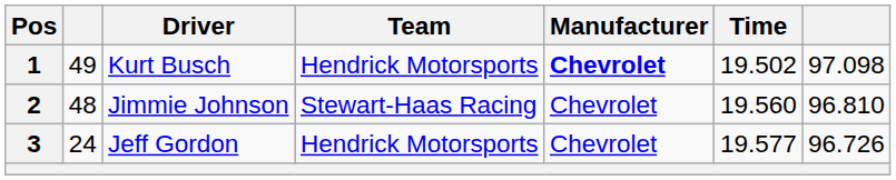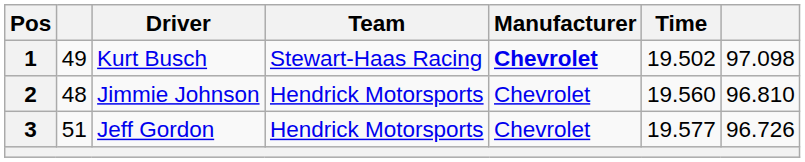1 | Team: Hendrick Motorsports -> Stewart-Haas Racing
2 | Team: Stewart-Haas Racing -> Hendrick Motorsports
3 | column 2: 24 -> 51
